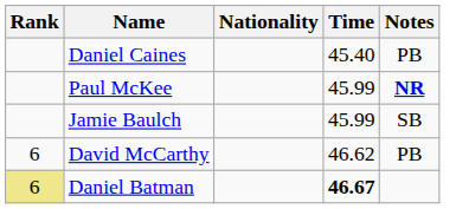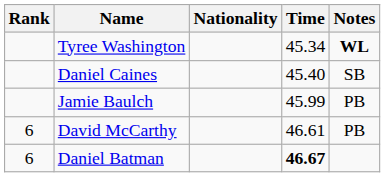+ row: Tyree Washington | 45.34 | WL
Daniel Caines | Notes: PB -> SB
- row: Paul McKee | 45.99 | NR
Jamie Baulch | Notes: SB -> PB
David McCarthy | Time: 46.62 -> 46.61
Daniel Batman | Rank: khaki background -> no background
